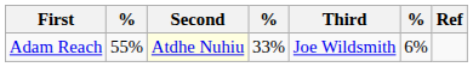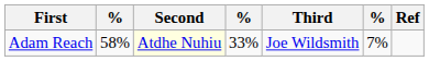Adam Reach | column 2: 55% -> 58%
Adam Reach | column 6: 6% -> 7%
